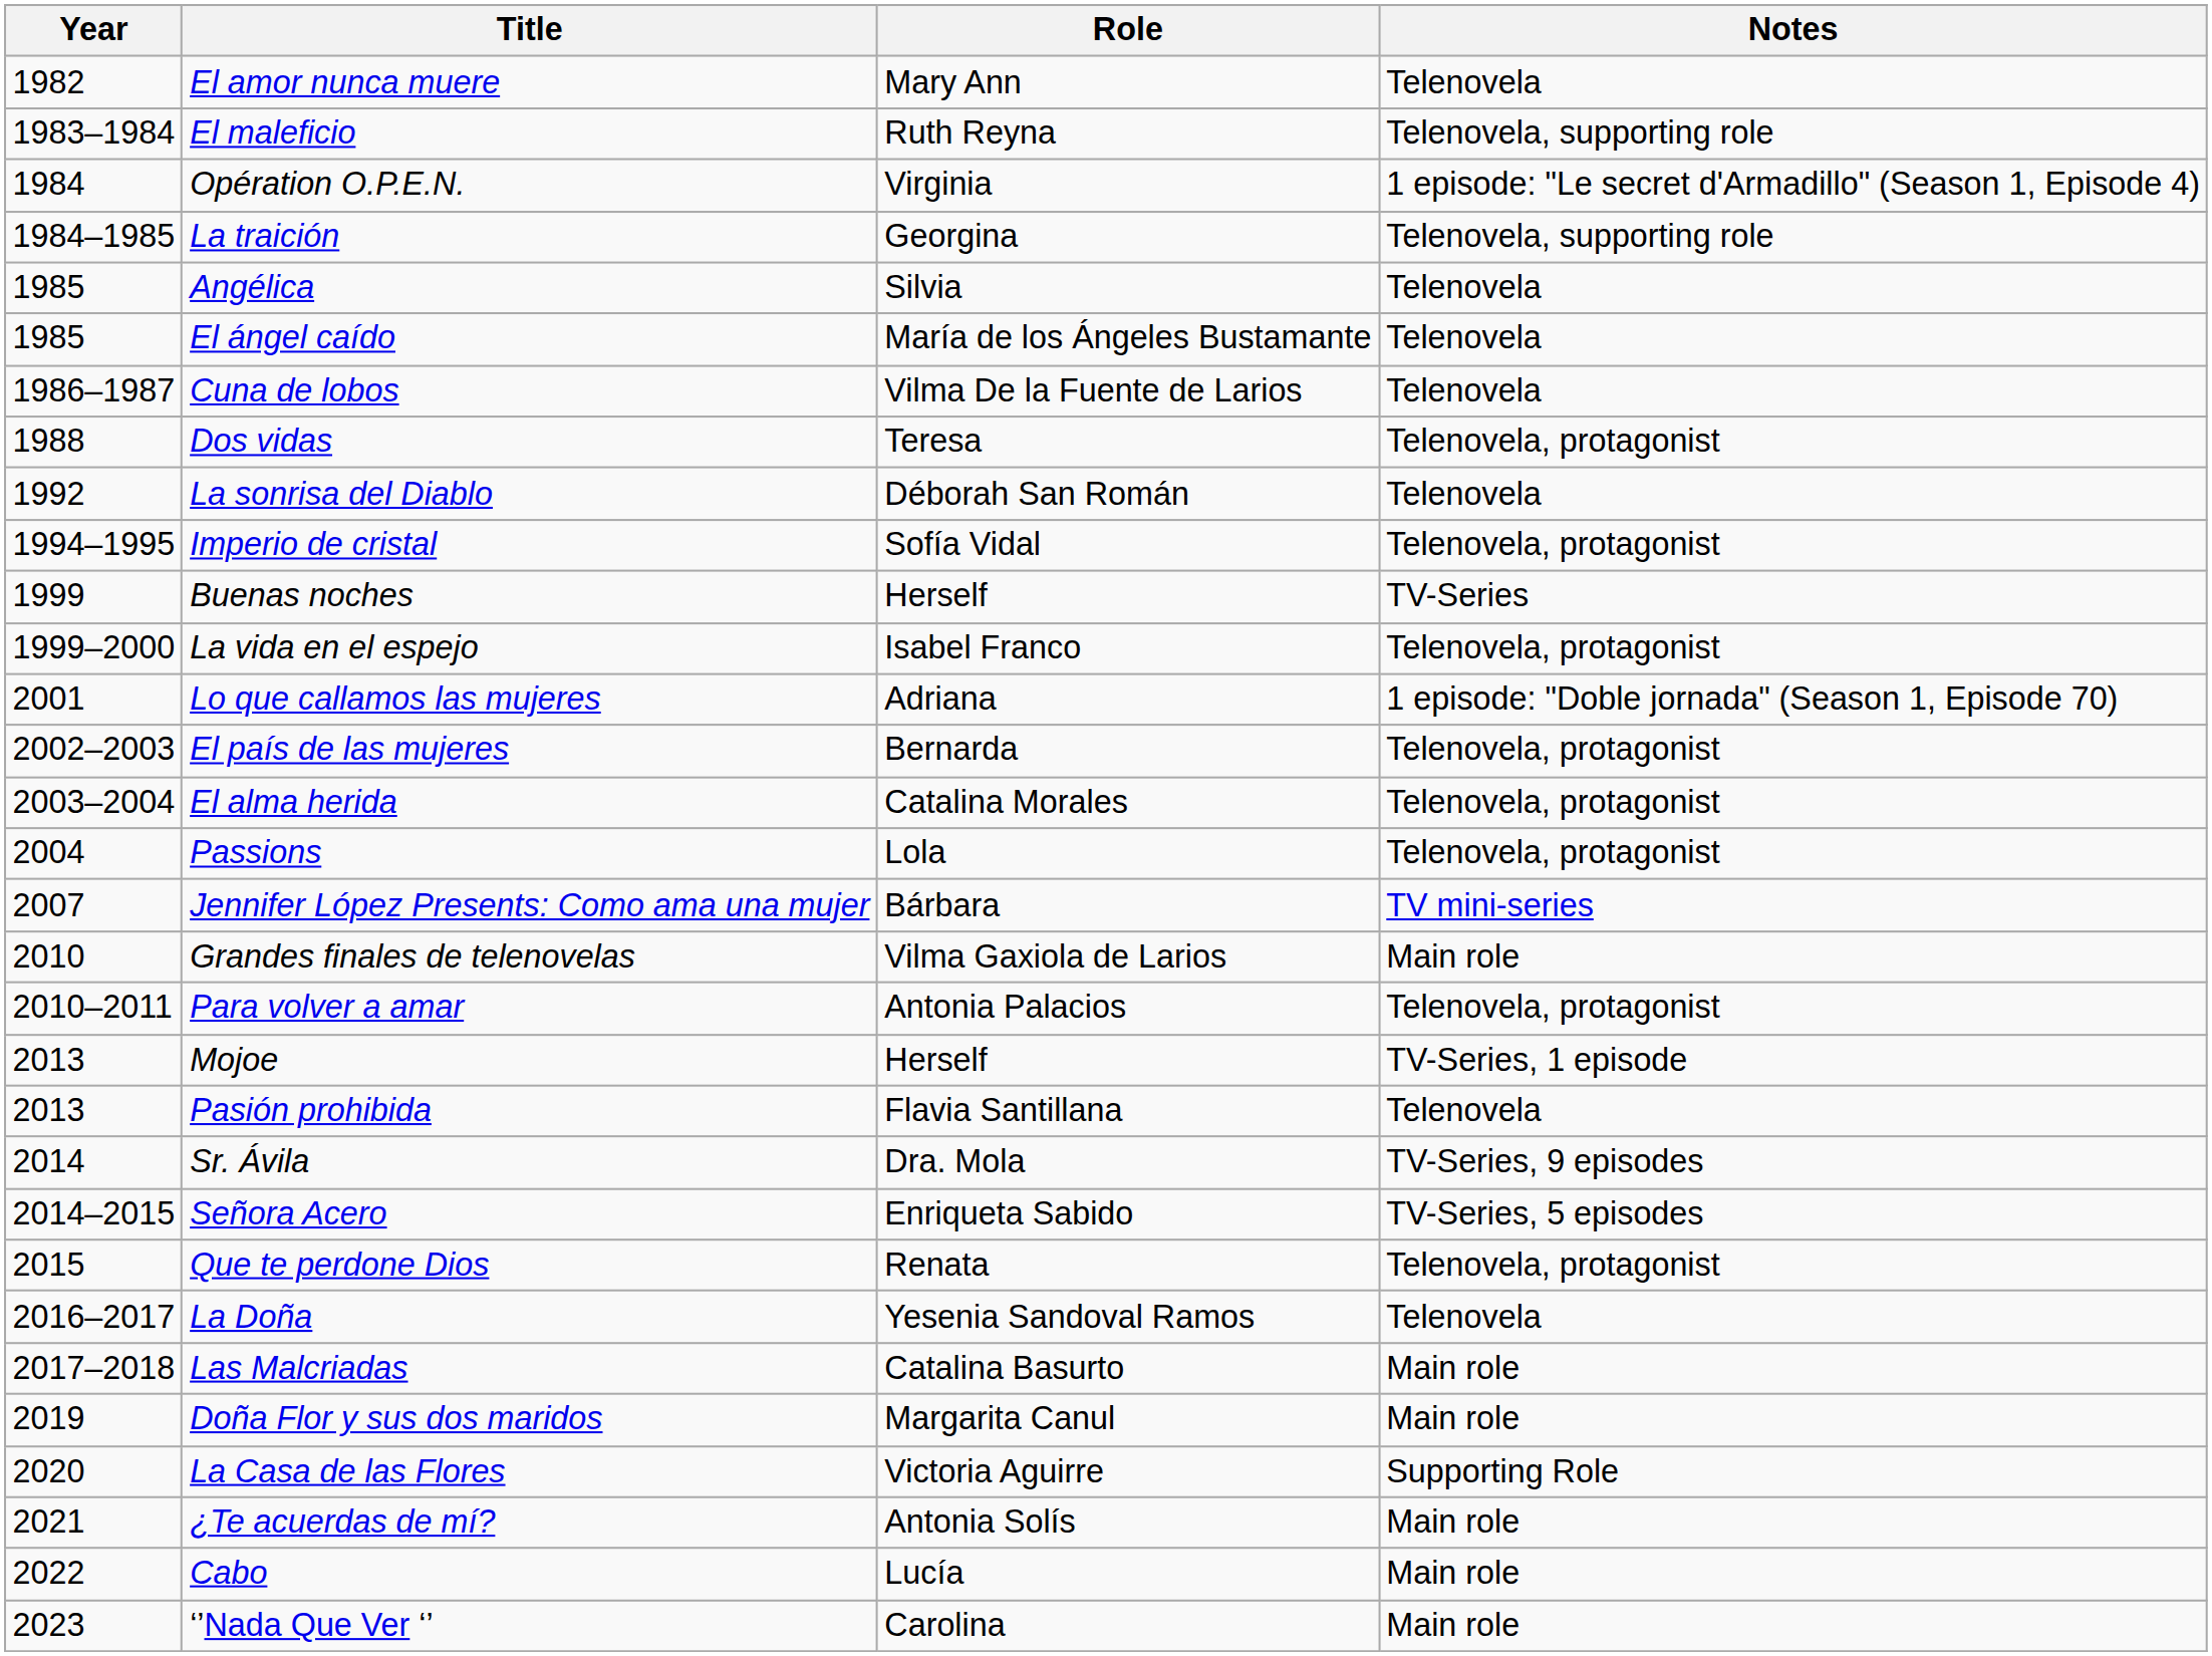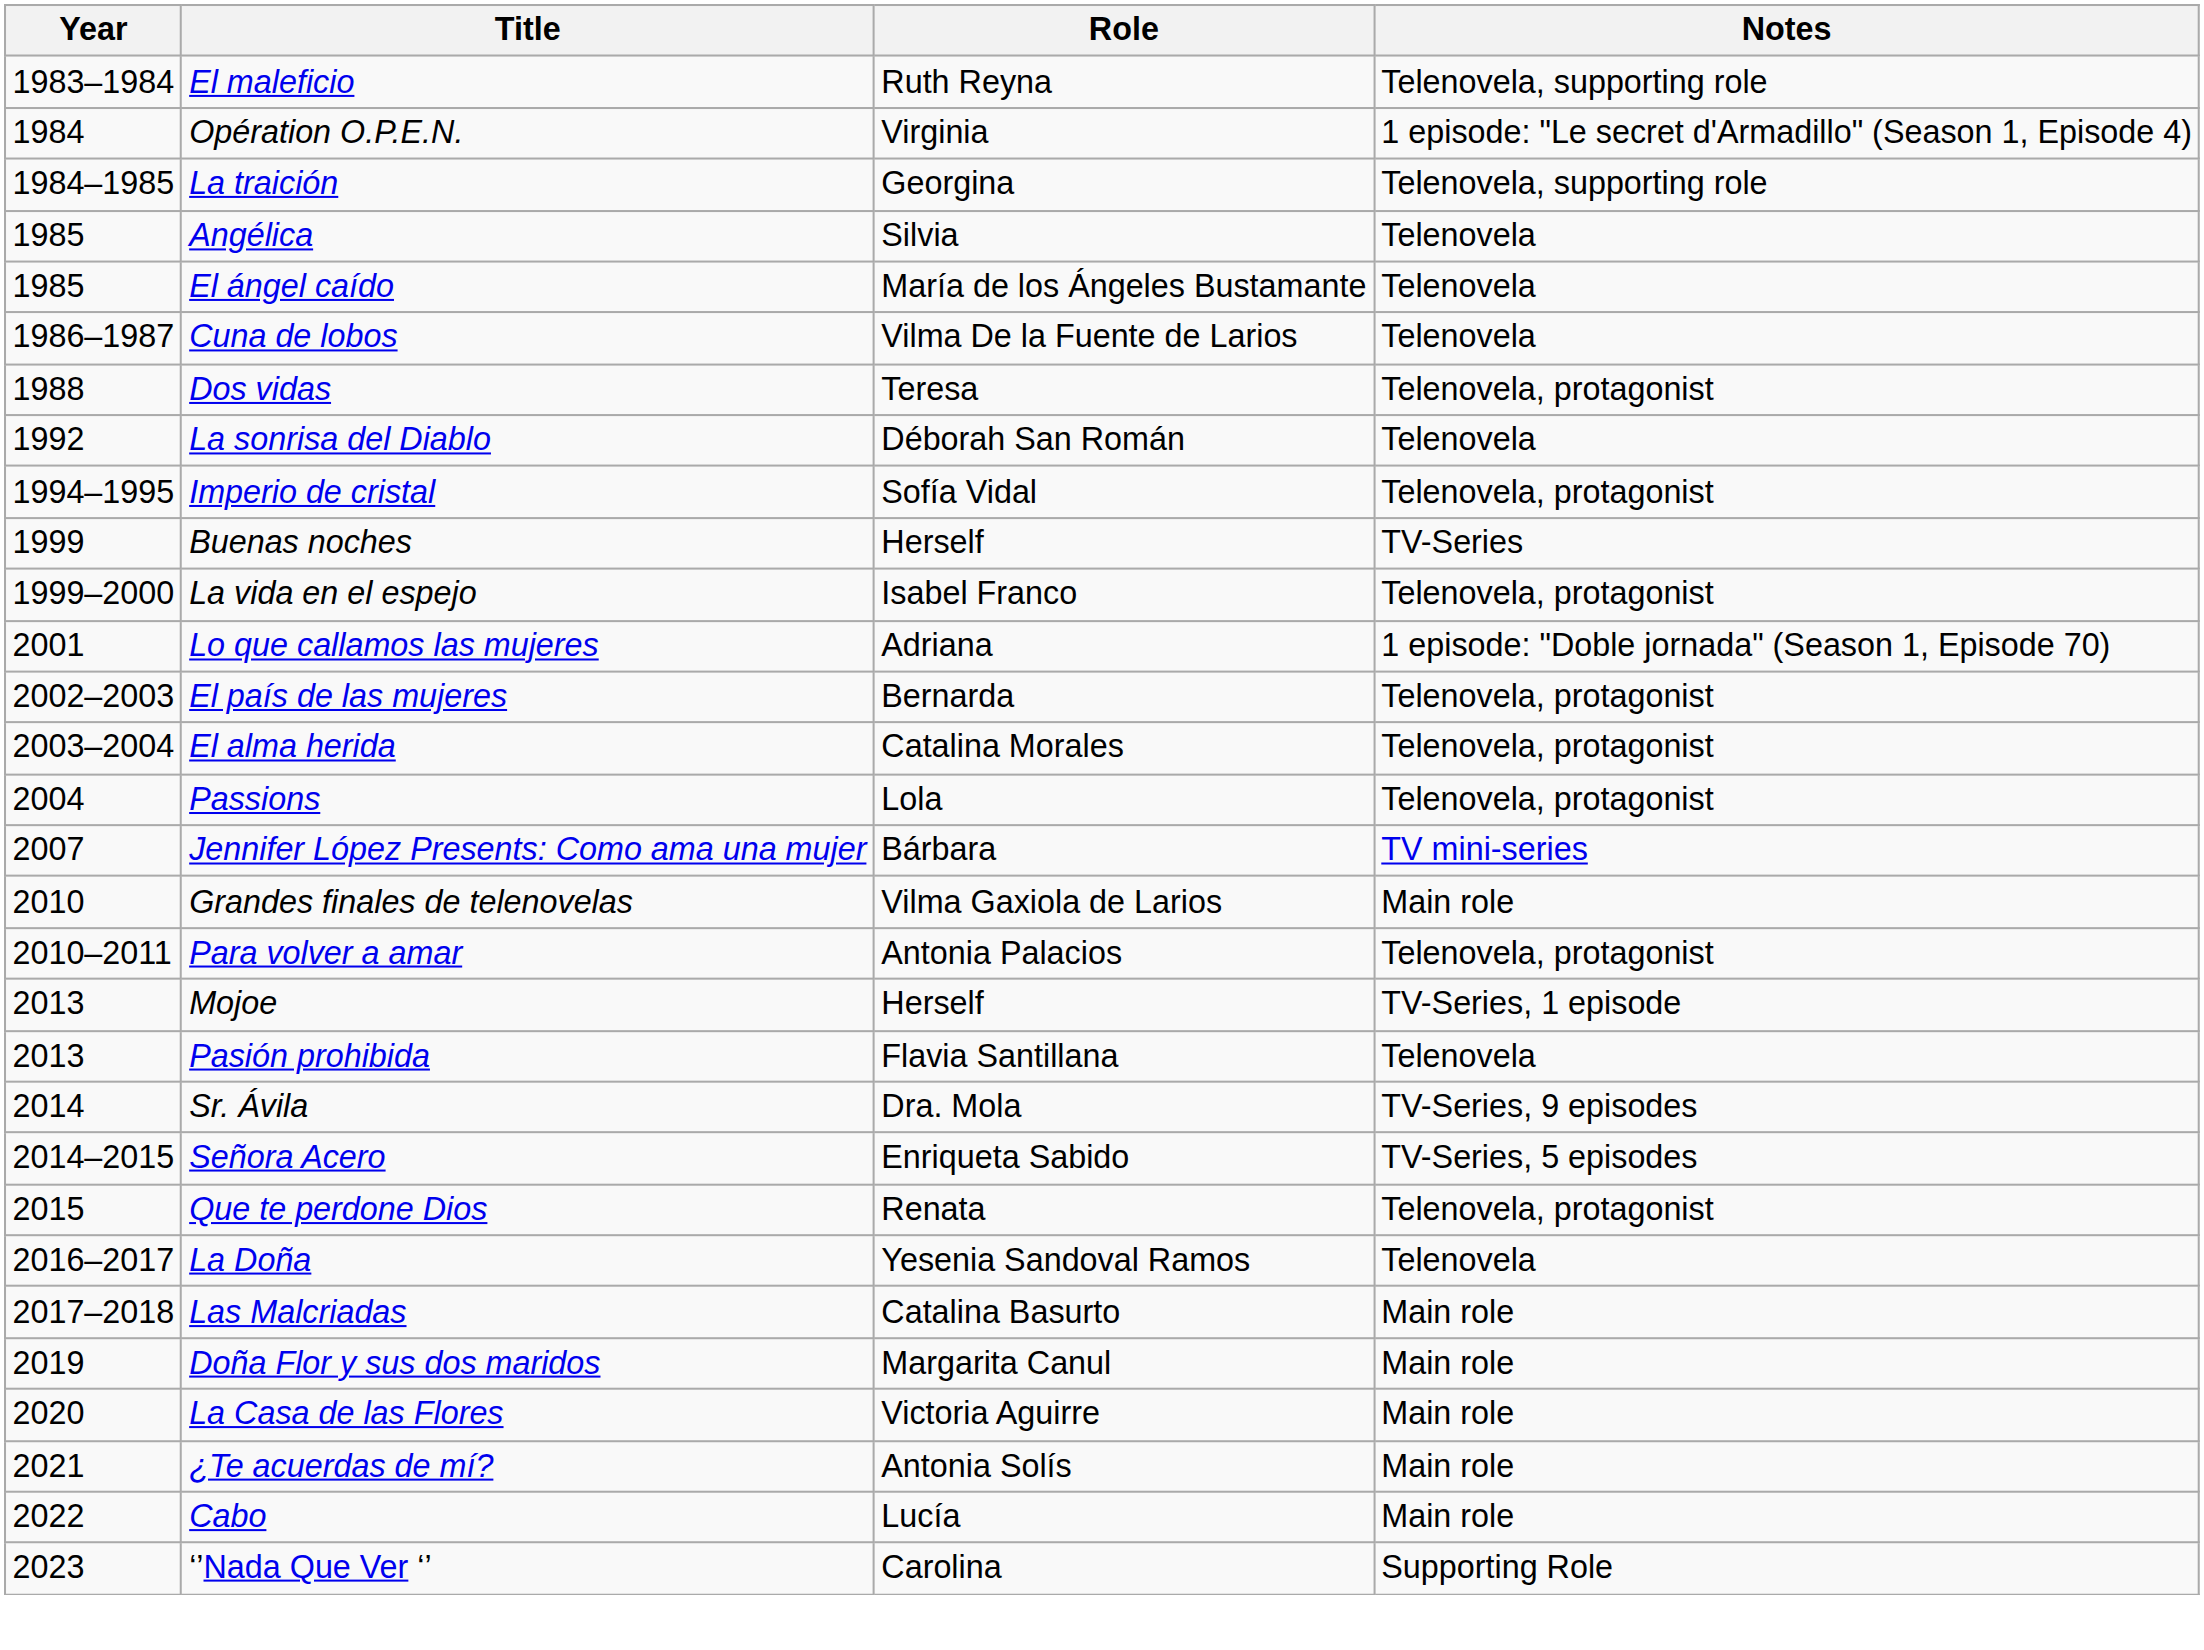- row: 1982 | El amor nunca muere | Mary Ann | Telenovela
La Casa de las Flores | Notes: Supporting Role -> Main role
‘’Nada Que Ver ‘’ | Notes: Main role -> Supporting Role
